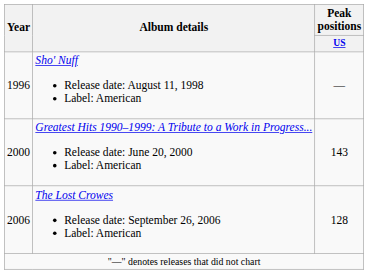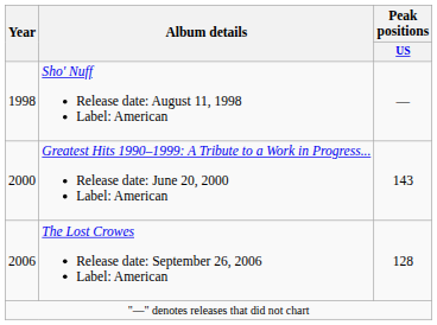Sho' Nuff Release date: August 11, 1998 Label: American | Year: 1996 -> 1998
